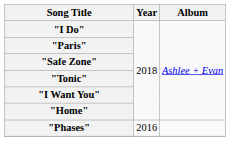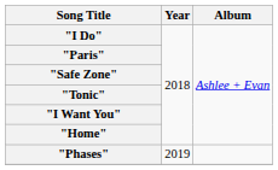"Phases" | Year: 2016 -> 2019
